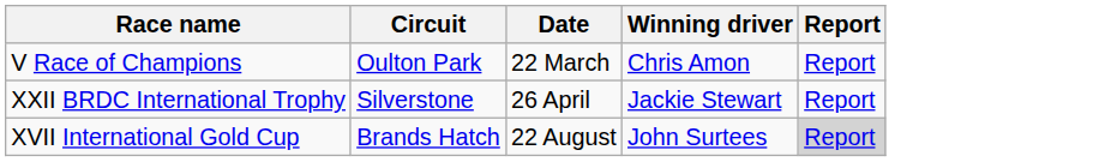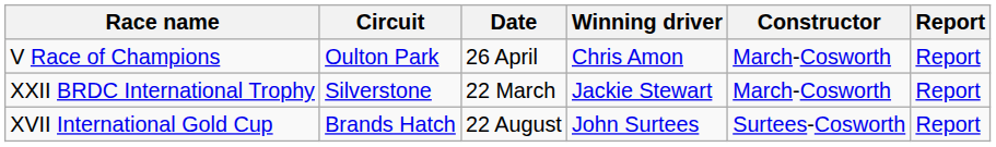+ column: Constructor | March-Cosworth | March-Cosworth | Surtees-Cosworth
V Race of Champions | Date: 22 March -> 26 April
XXII BRDC International Trophy | Date: 26 April -> 22 March
XVII International Gold Cup | Report: lightgrey background -> no background
